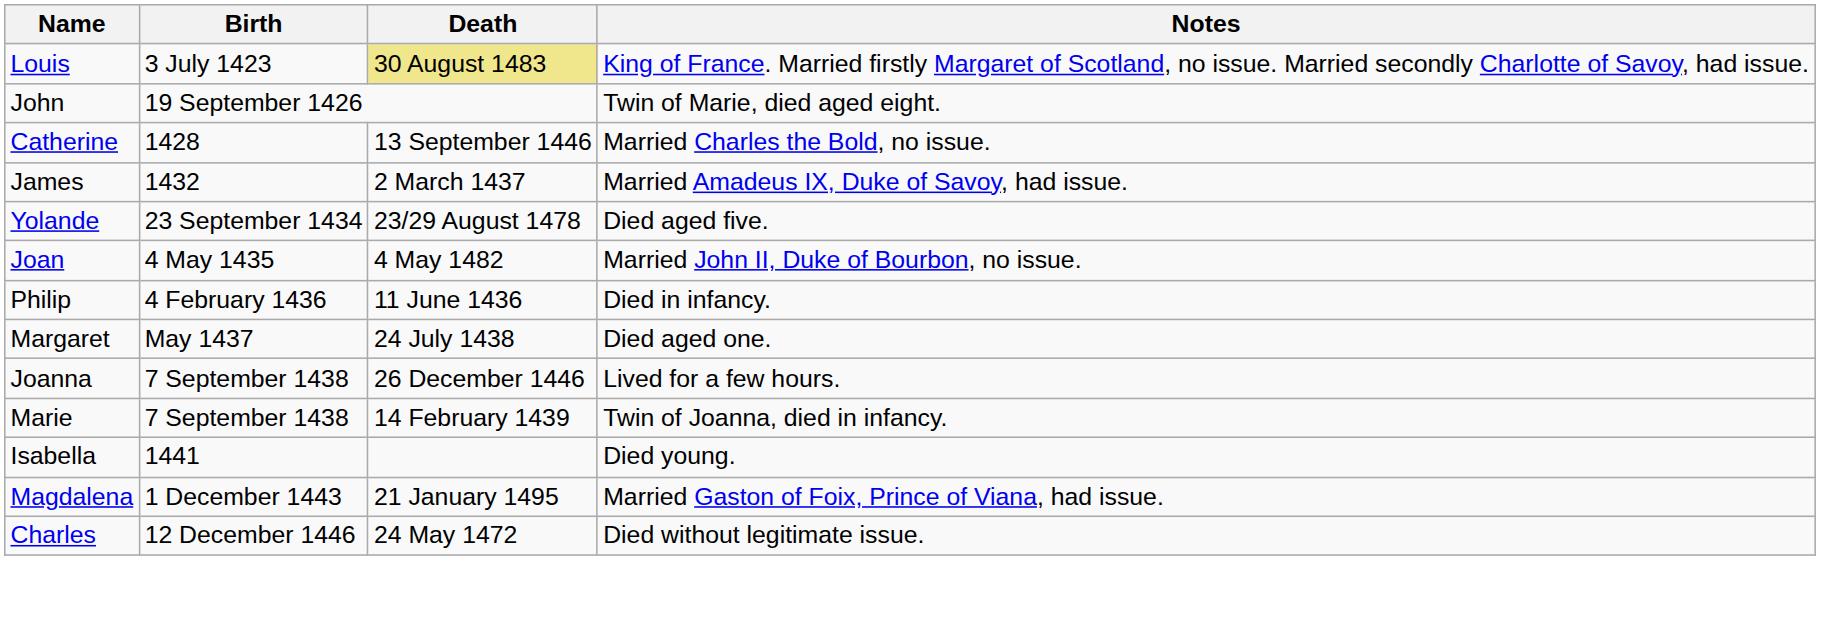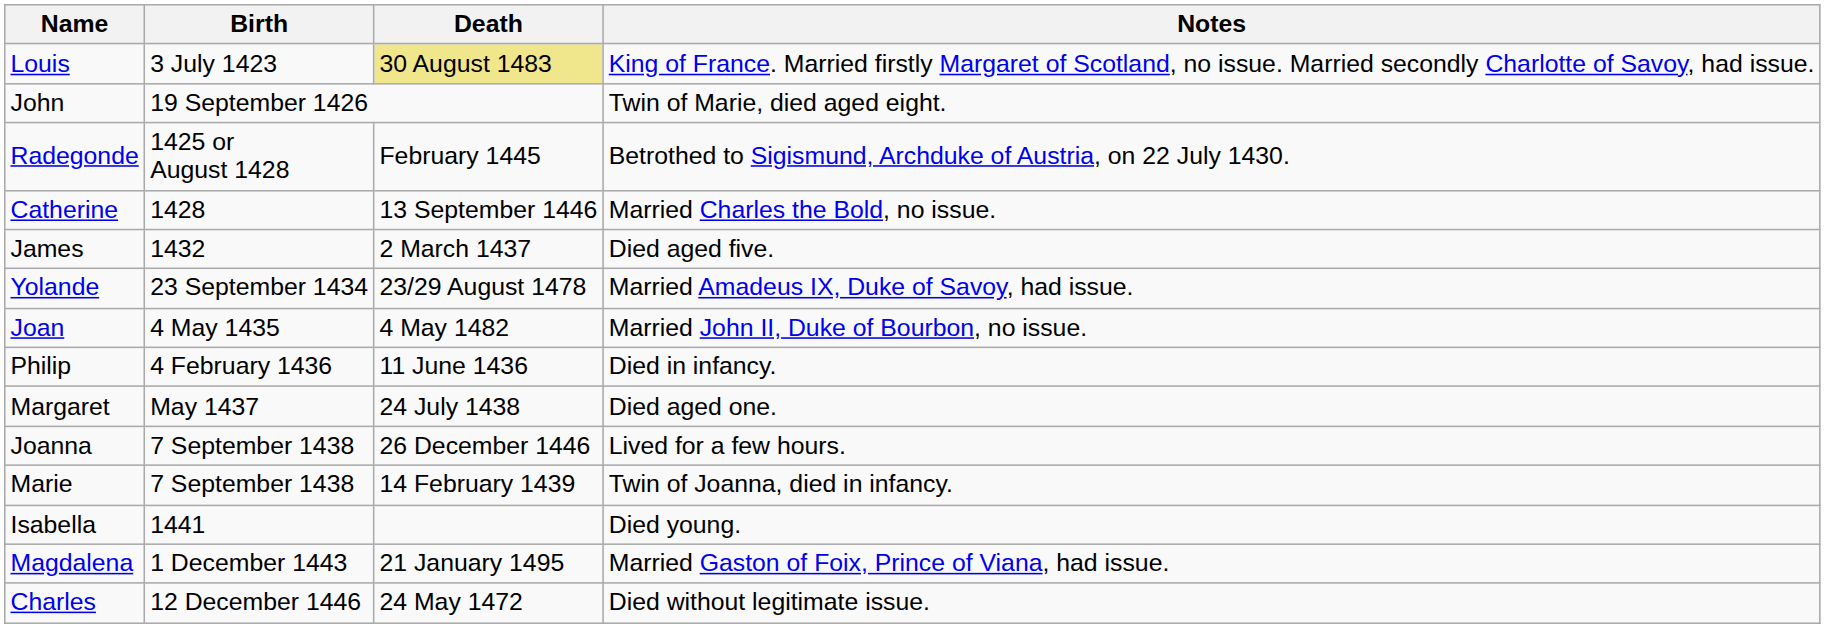+ row: Radegonde | 1425 or August 1428 | February 1445 | Betrothed to Sigismund, Archduke of Austria, on 22 July 1430.
James | Notes: Married Amadeus IX, Duke of Savoy, had issue. -> Died aged five.
Yolande | Notes: Died aged five. -> Married Amadeus IX, Duke of Savoy, had issue.
